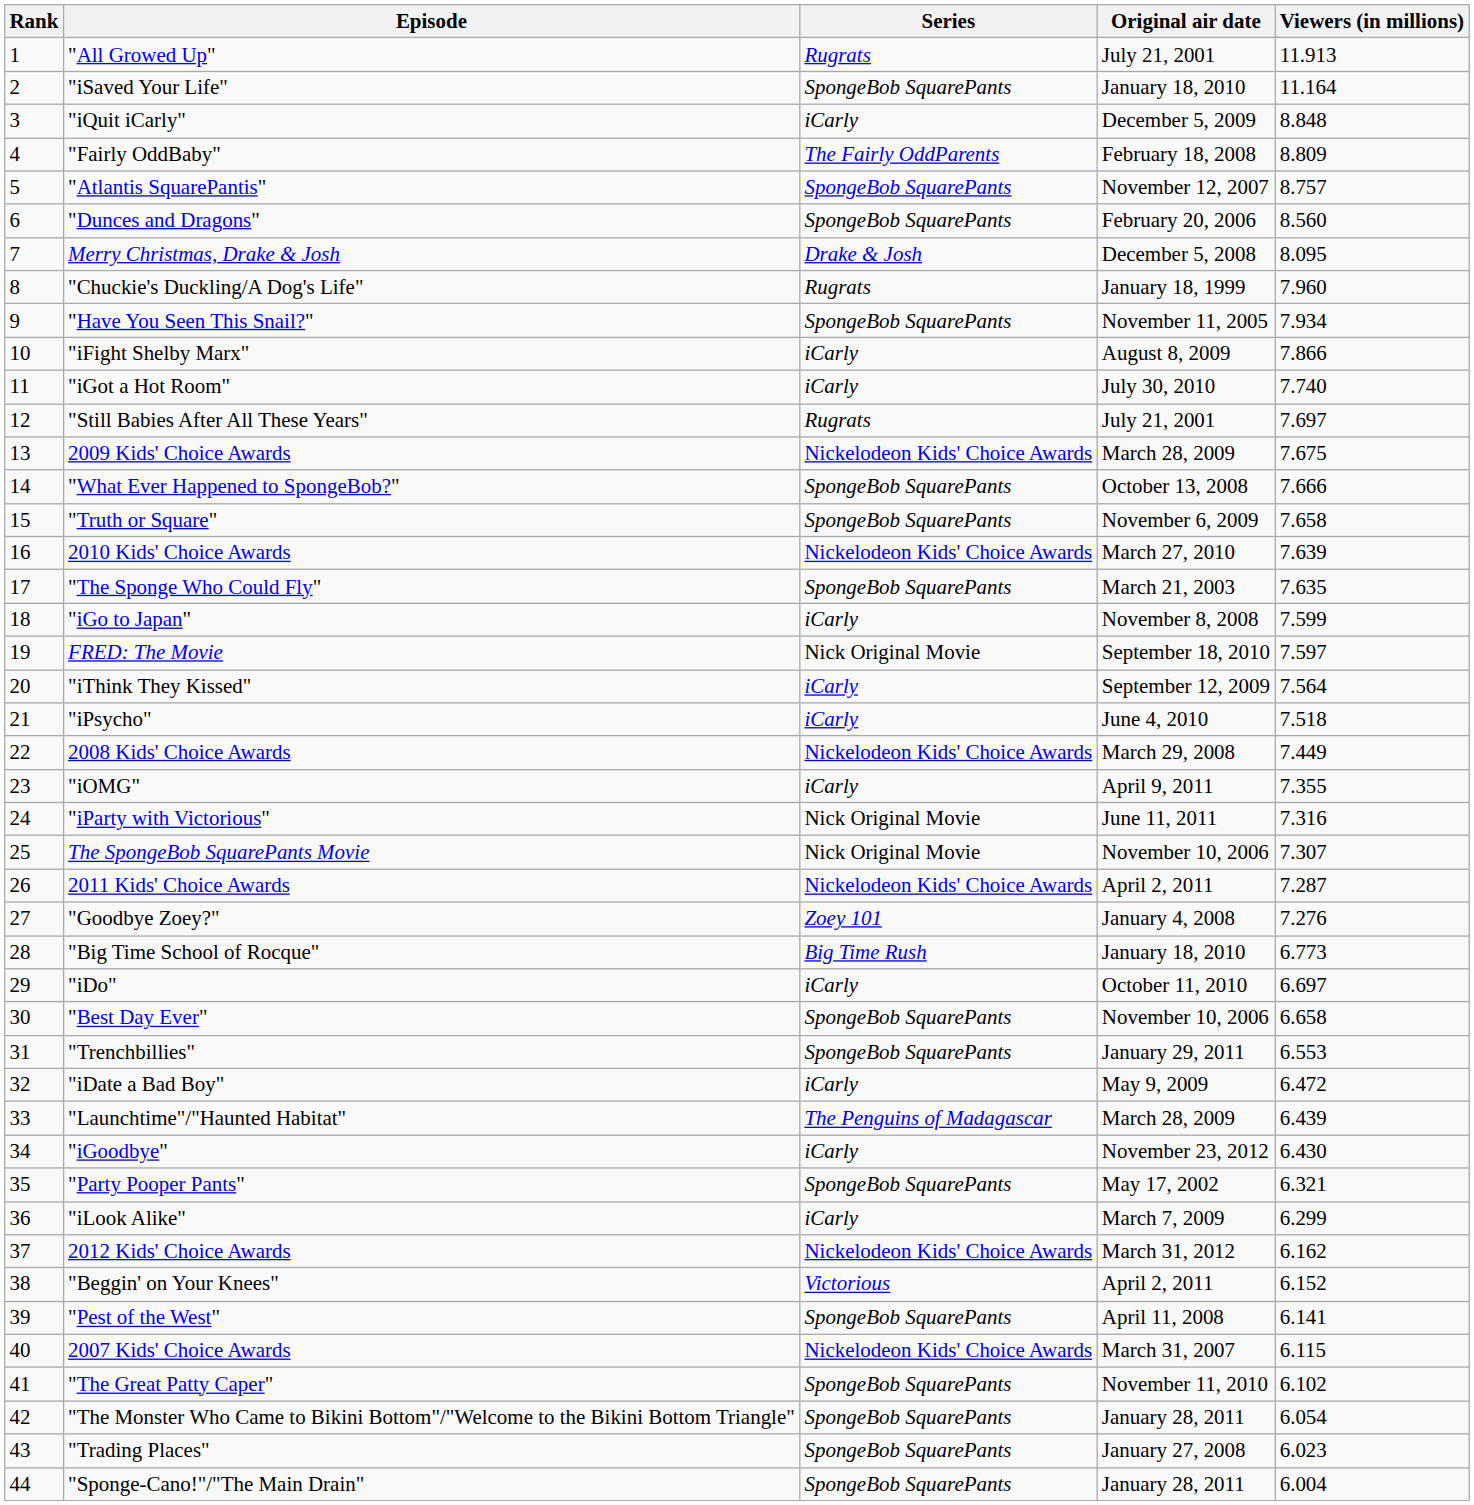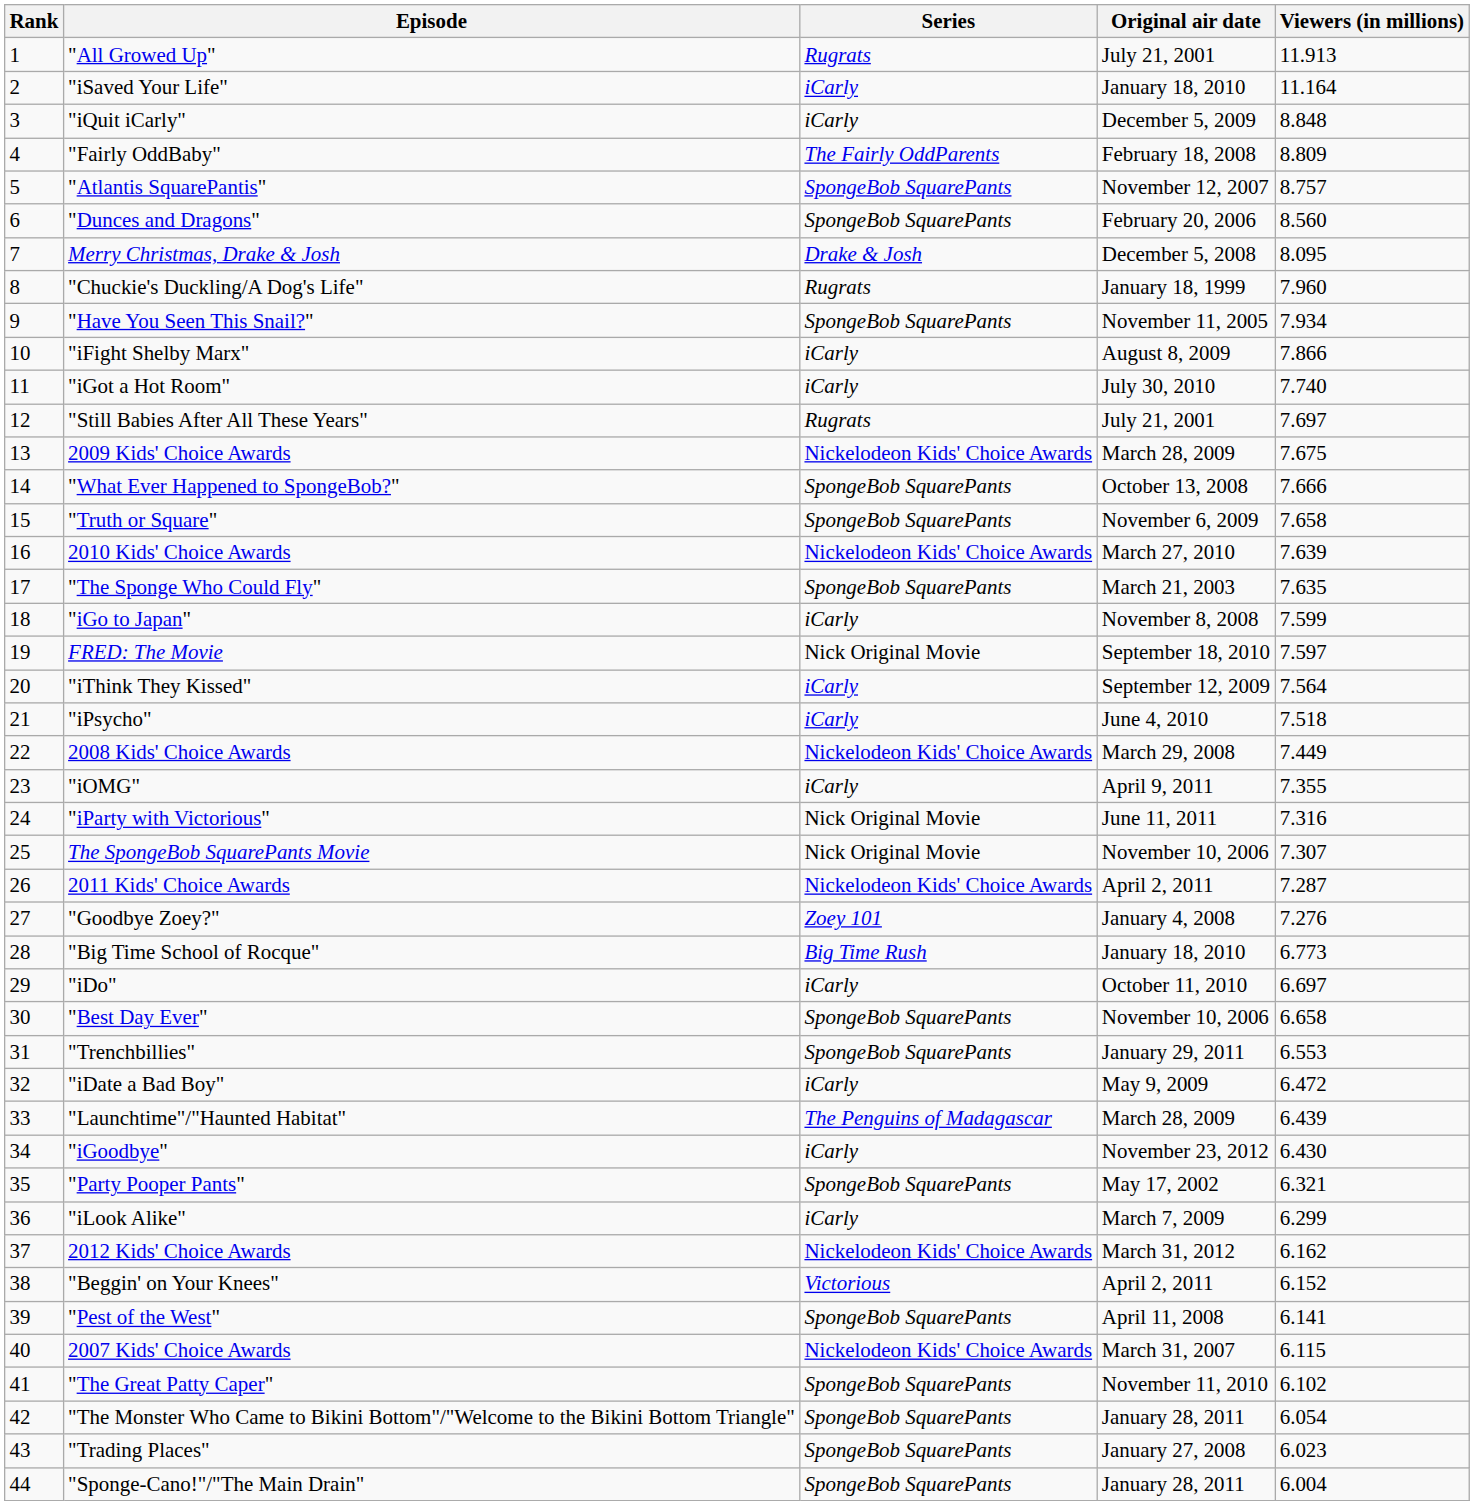"iSaved Your Life" | Series: SpongeBob SquarePants -> iCarly
